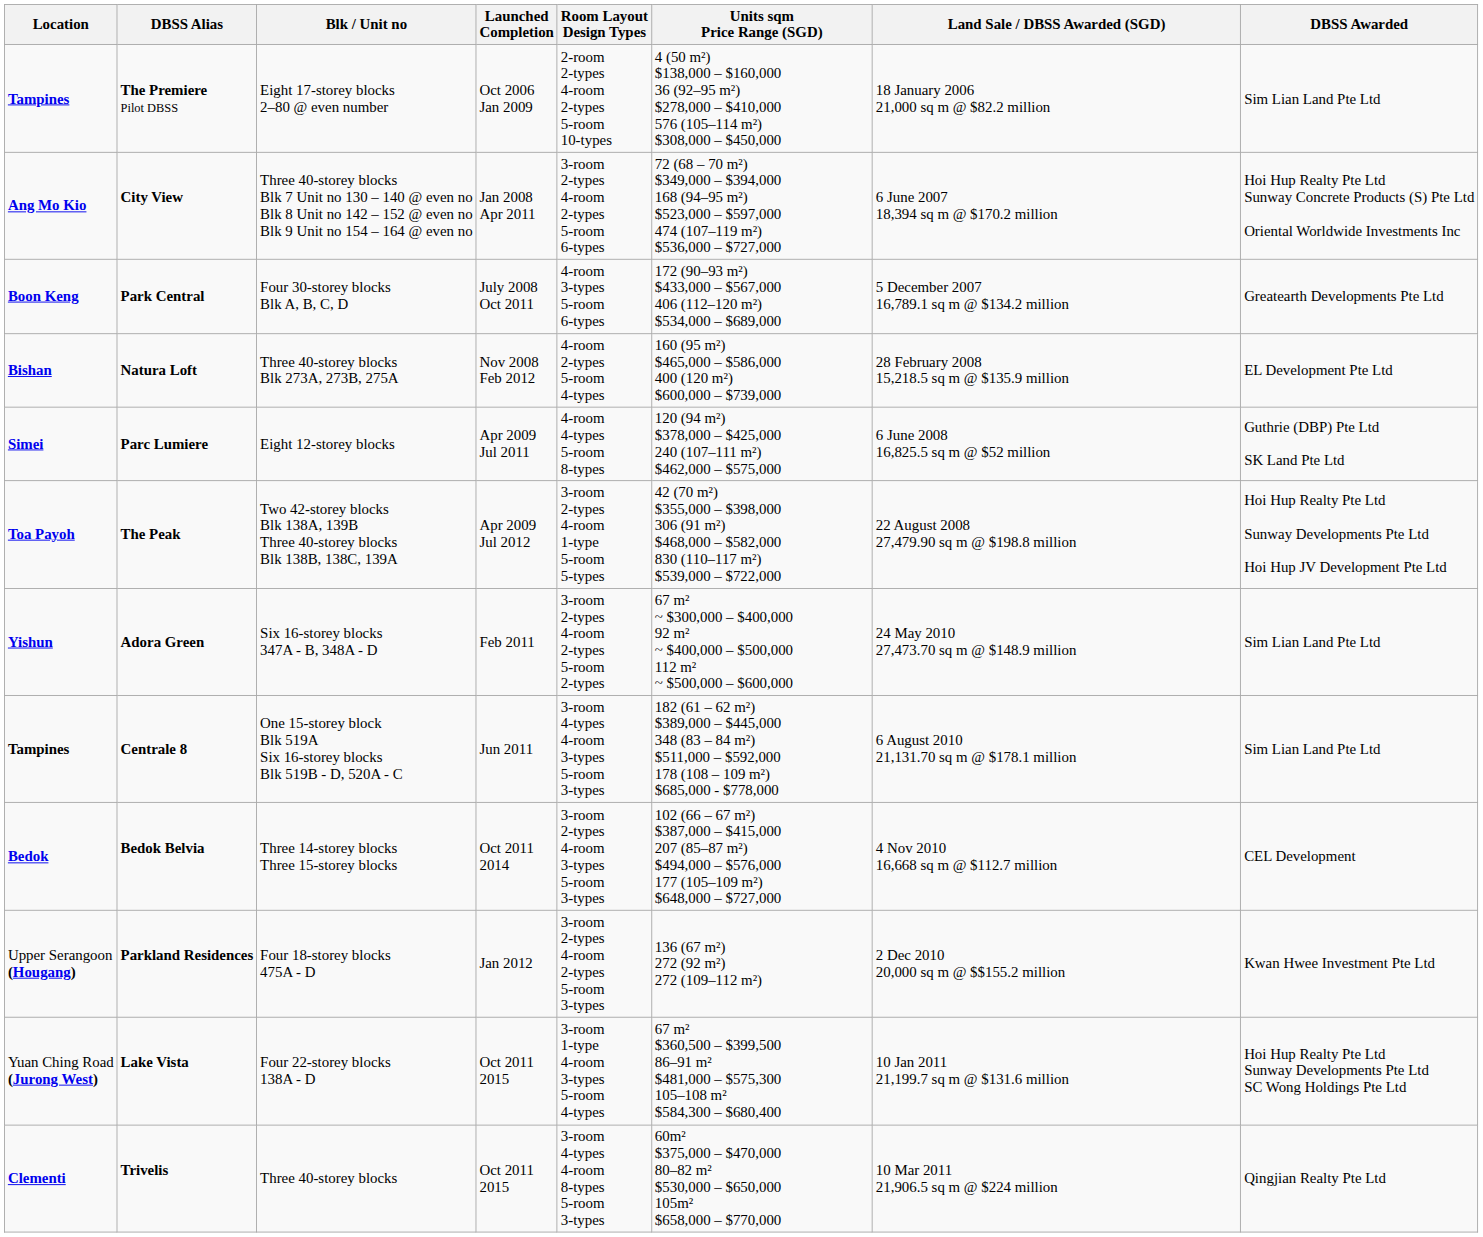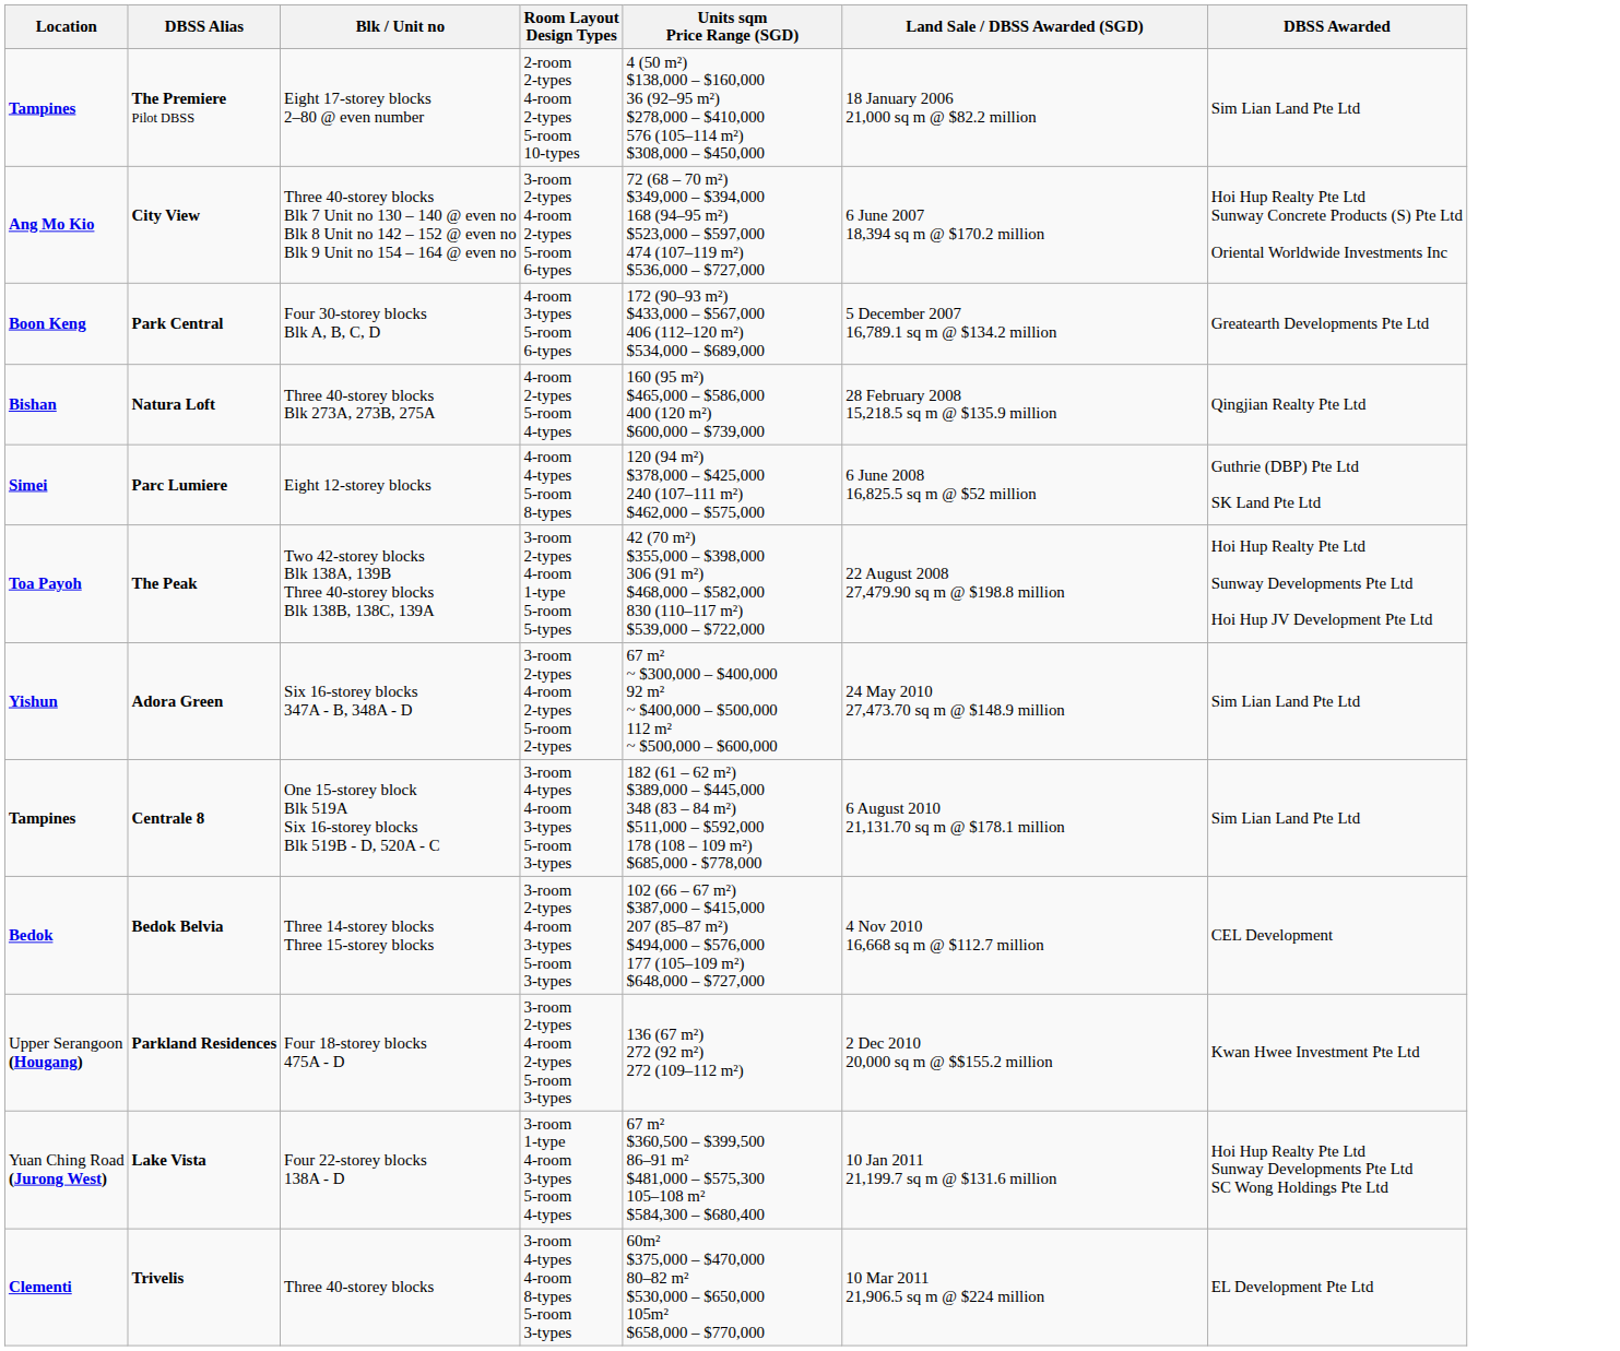- column: Launched Completion | Oct 2006 Jan 2009 | Jan 2008 Apr 2011 | July 2008 Oct 2011 | Nov 2008 Feb 2012 | Apr 2009 Jul 2011 | Apr 2009 Jul 2012 | Feb 2011 | Jun 2011 | Oct 2011 2014 | Jan 2012 | Oct 2011 2015 | Oct 2011 2015
Natura Loft | DBSS Awarded: EL Development Pte Ltd -> Qingjian Realty Pte Ltd
Trivelis | DBSS Awarded: Qingjian Realty Pte Ltd -> EL Development Pte Ltd
